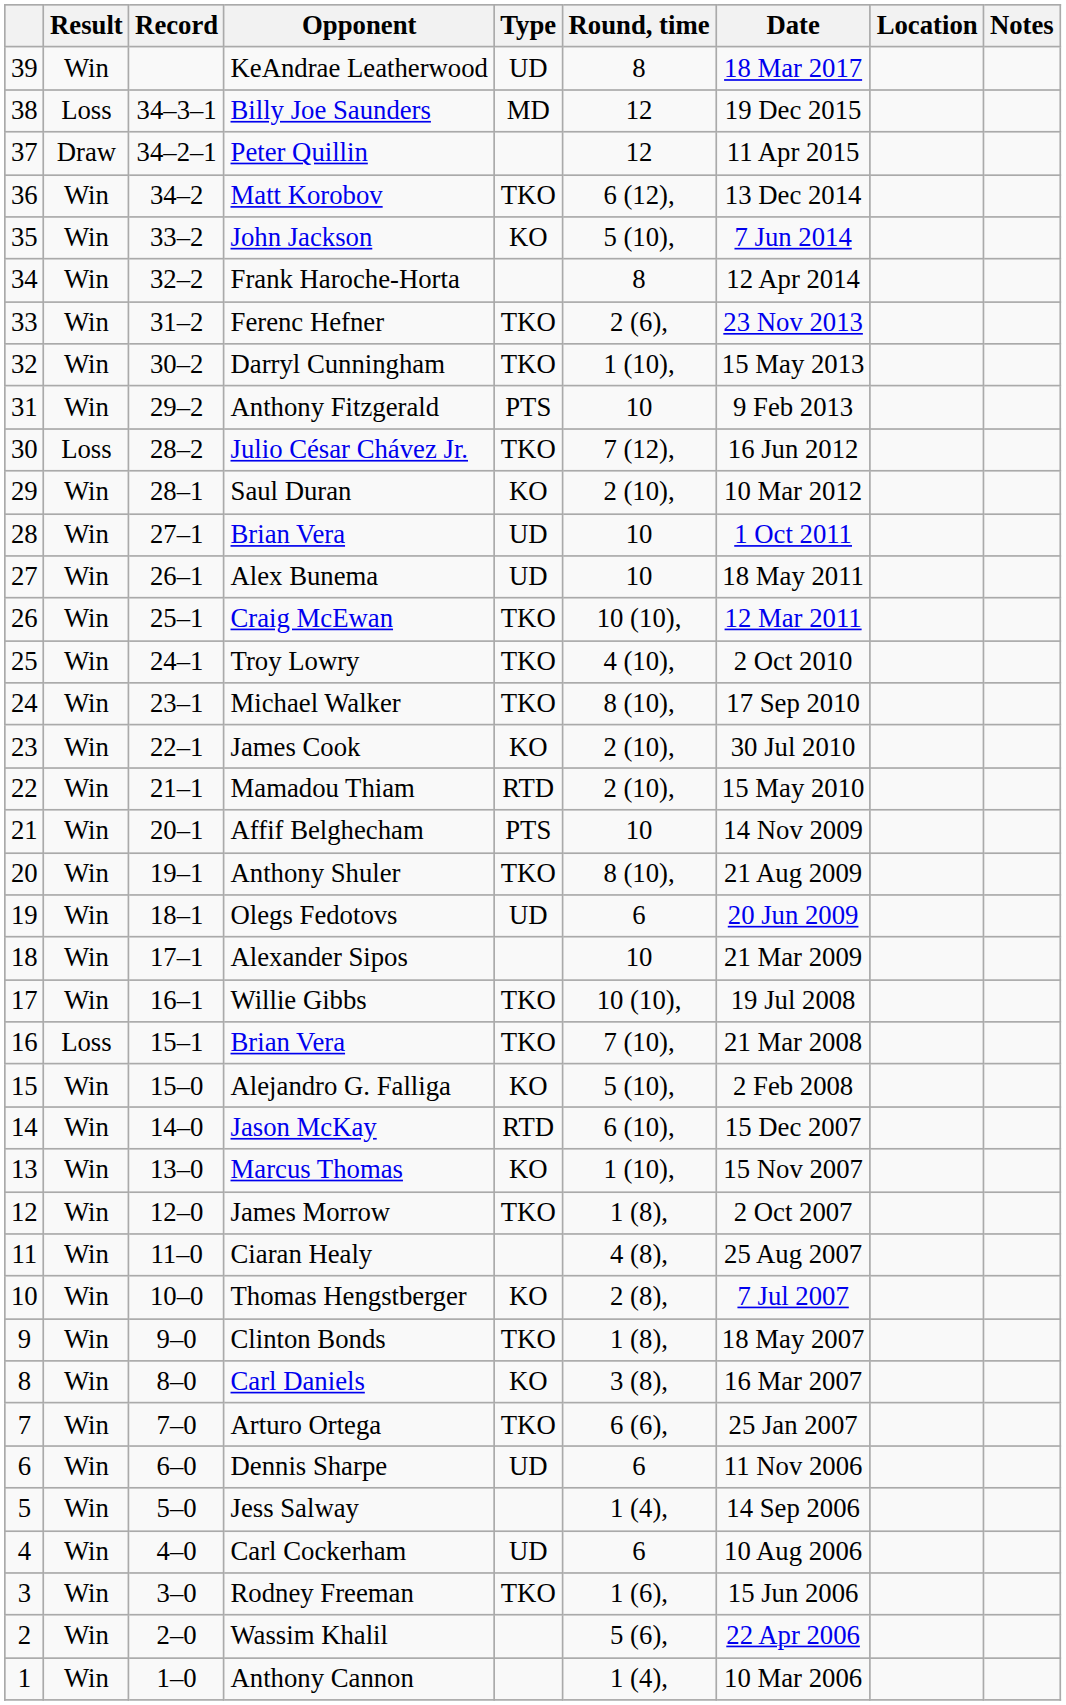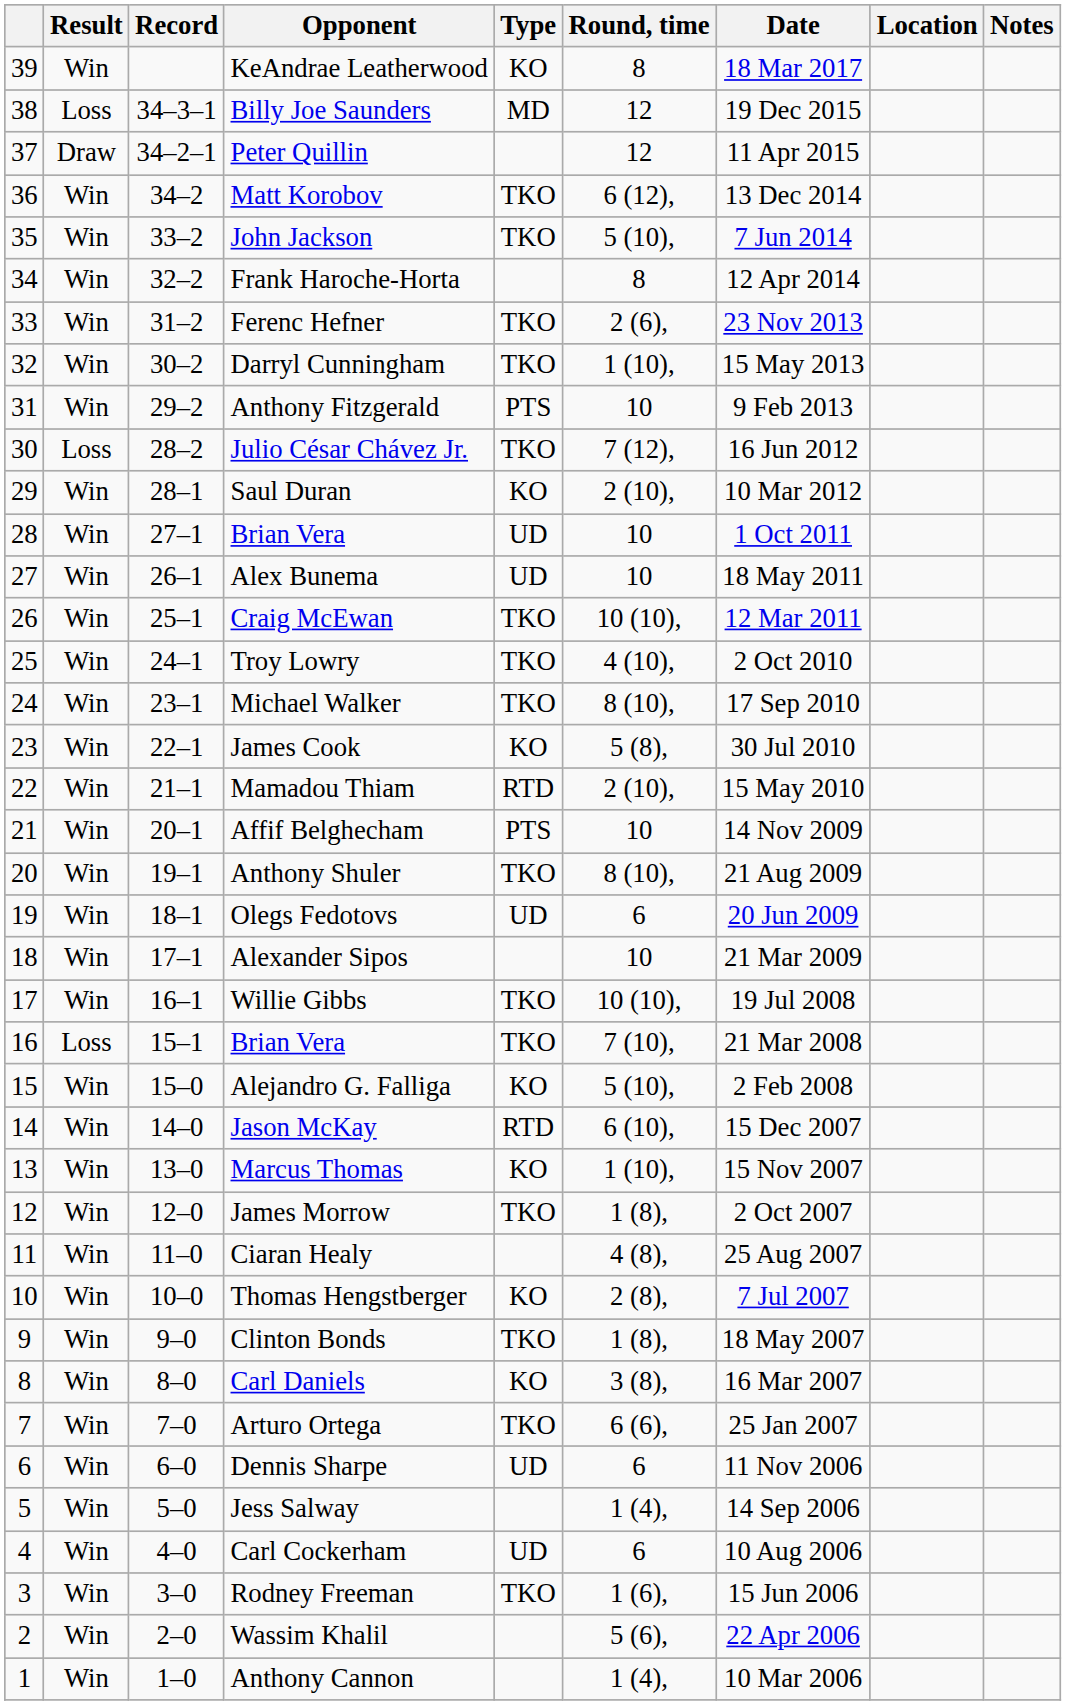KeAndrae Leatherwood | Type: UD -> KO
John Jackson | Type: KO -> TKO
James Cook | Round, time: 2 (10), -> 5 (8),
